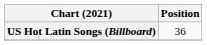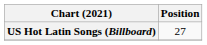US Hot Latin Songs (Billboard) | Position: 36 -> 27
